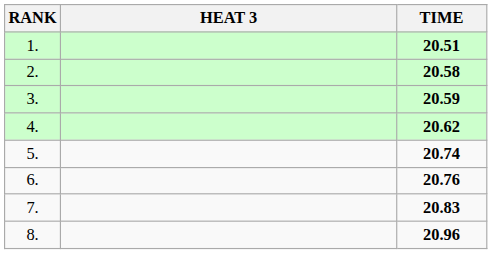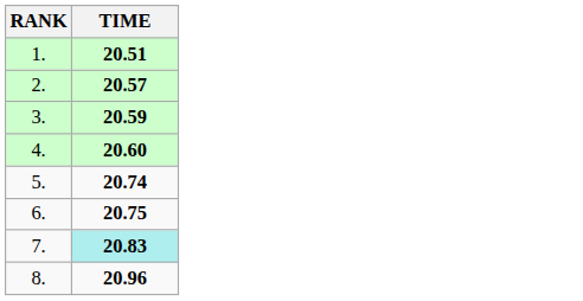- column: HEAT 3
2. | TIME: 20.58 -> 20.57
4. | TIME: 20.62 -> 20.60
6. | TIME: 20.76 -> 20.75
7. | TIME: no background -> paleturquoise background
